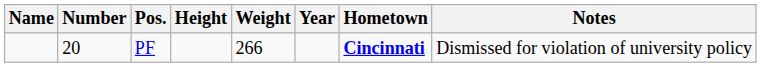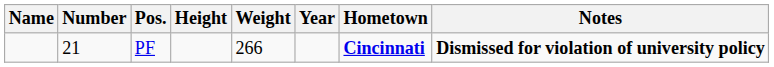PF | Number: 20 -> 21
PF | Notes: normal -> bold
